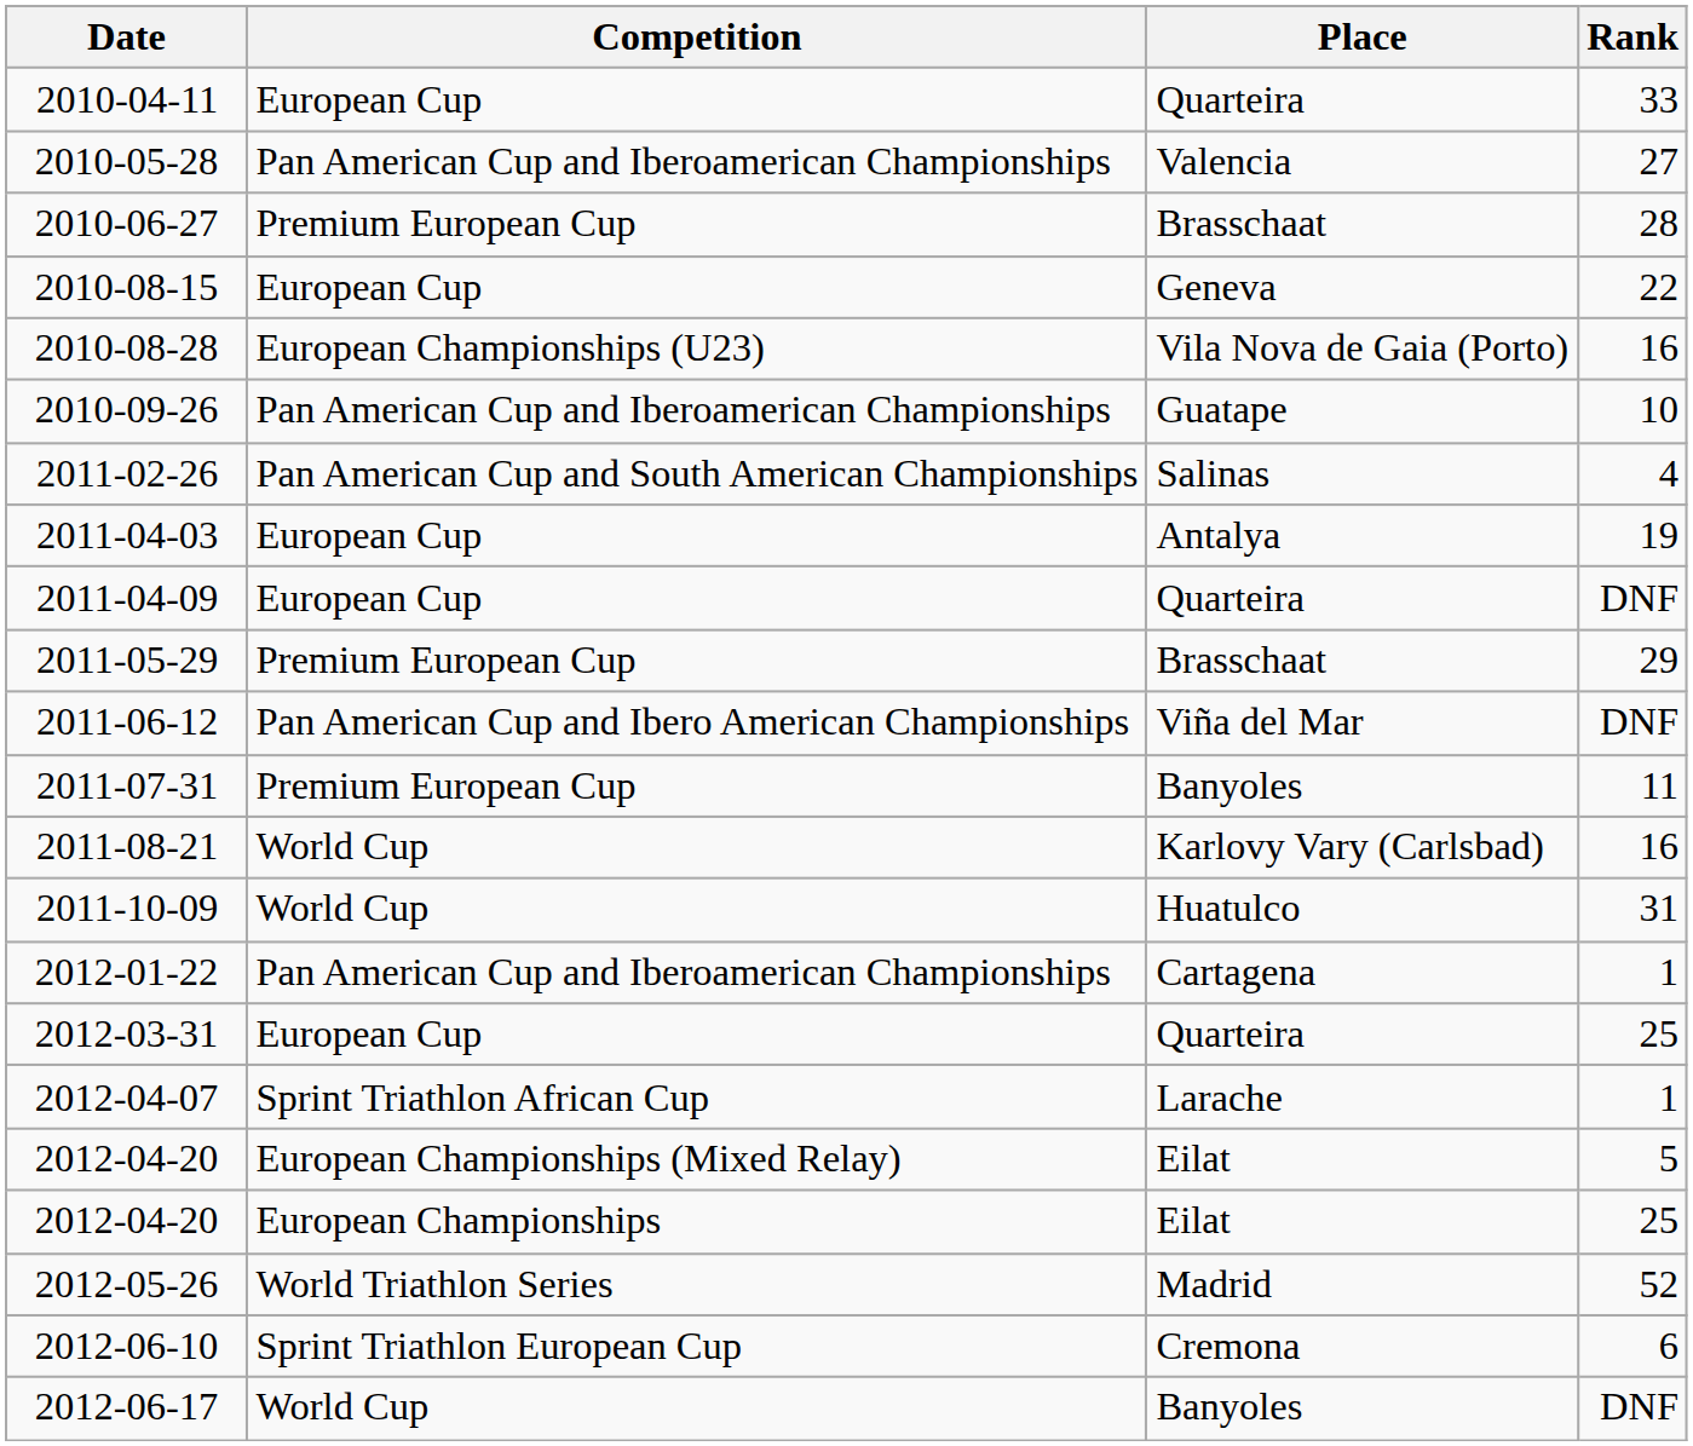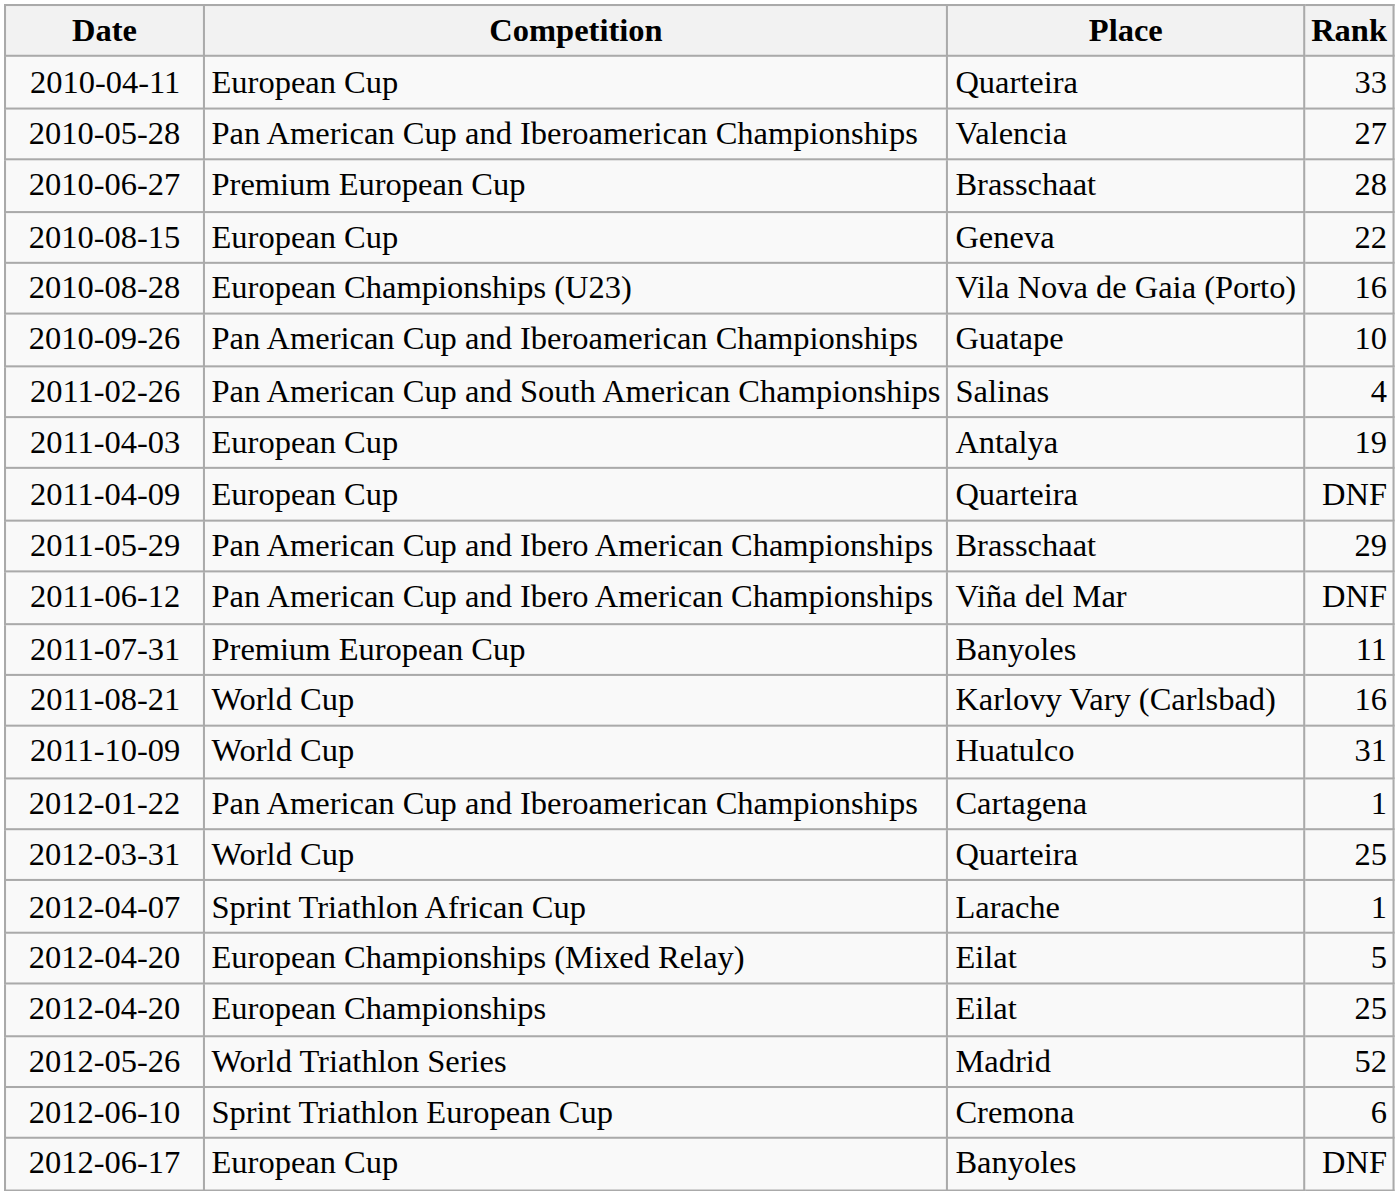2011-05-29 | Competition: Premium European Cup -> Pan American Cup and Ibero American Championships
2012-03-31 | Competition: European Cup -> World Cup
2012-06-17 | Competition: World Cup -> European Cup
